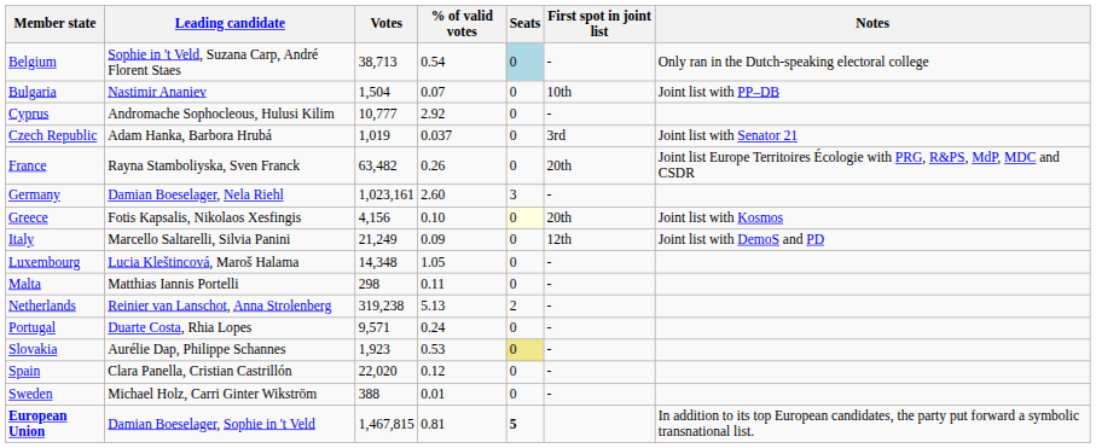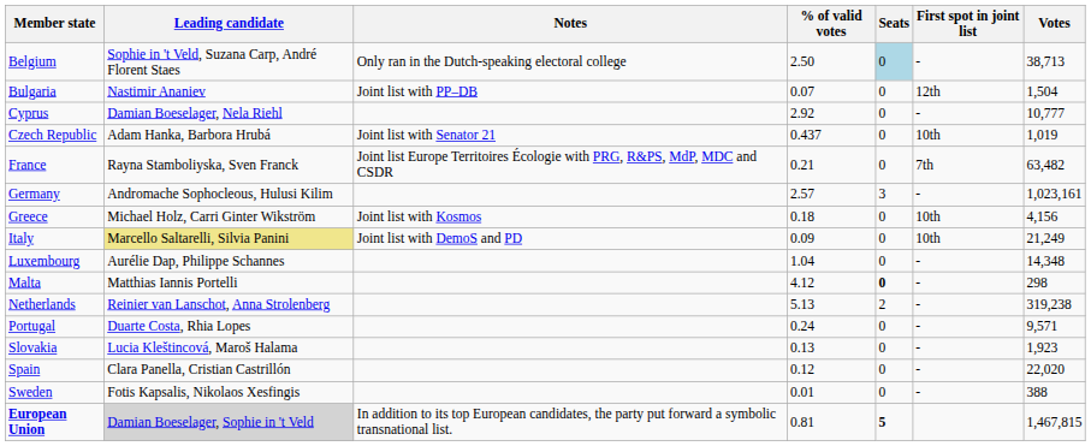columns swapped: Votes <-> Notes
Belgium | % of valid votes: 0.54 -> 2.50
Bulgaria | First spot in joint list: 10th -> 12th
Cyprus | Leading candidate: Andromache Sophocleous, Hulusi Kilim -> Damian Boeselager, Nela Riehl
Czech Republic | % of valid votes: 0.037 -> 0.437
Czech Republic | First spot in joint list: 3rd -> 10th
France | % of valid votes: 0.26 -> 0.21
France | First spot in joint list: 20th -> 7th
Germany | Leading candidate: Damian Boeselager, Nela Riehl -> Andromache Sophocleous, Hulusi Kilim
Germany | % of valid votes: 2.60 -> 2.57
Greece | Leading candidate: Fotis Kapsalis, Nikolaos Xesfingis -> Michael Holz, Carri Ginter Wikström
Greece | % of valid votes: 0.10 -> 0.18
Greece | Seats: lightyellow background -> no background
Greece | First spot in joint list: 20th -> 10th
Italy | Leading candidate: no background -> khaki background
Italy | First spot in joint list: 12th -> 10th
Luxembourg | Leading candidate: Lucia Kleštincová, Maroš Halama -> Aurélie Dap, Philippe Schannes
Luxembourg | % of valid votes: 1.05 -> 1.04
Malta | % of valid votes: 0.11 -> 4.12
Malta | Seats: normal -> bold
Slovakia | Leading candidate: Aurélie Dap, Philippe Schannes -> Lucia Kleštincová, Maroš Halama
Slovakia | % of valid votes: 0.53 -> 0.13
Slovakia | Seats: khaki background -> no background
Sweden | Leading candidate: Michael Holz, Carri Ginter Wikström -> Fotis Kapsalis, Nikolaos Xesfingis
European Union | Leading candidate: no background -> lightgrey background
